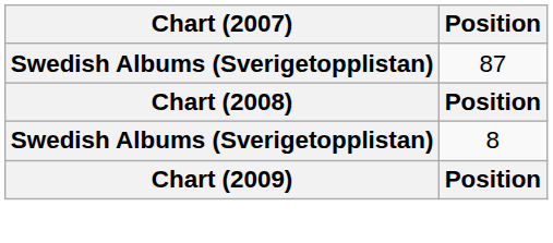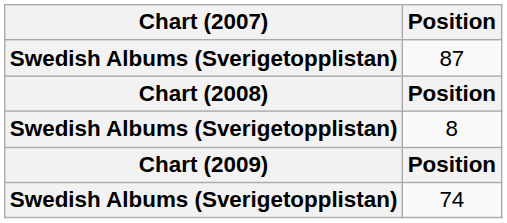+ row: Swedish Albums (Sverigetopplistan) | 74
